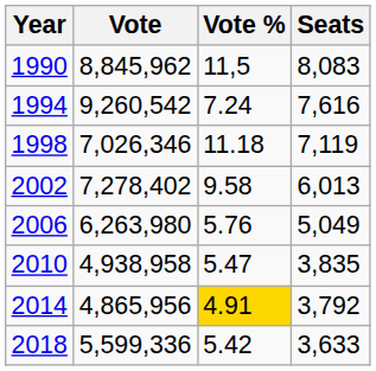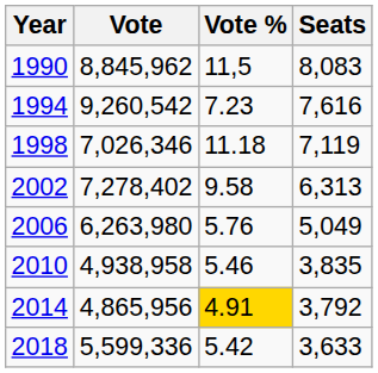1994 | Vote %: 7.24 -> 7.23
2002 | Seats: 6,013 -> 6,313
2010 | Vote %: 5.47 -> 5.46
